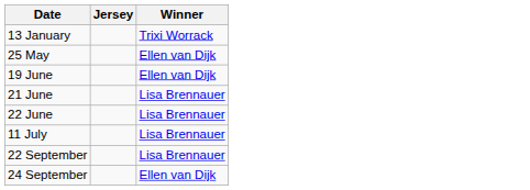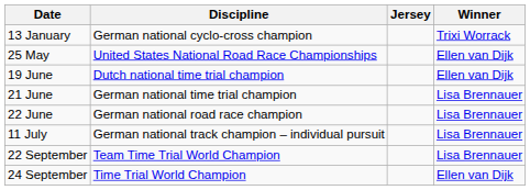+ column: Discipline | German national cyclo-cross champion | United States National Road Race Championships | Dutch national time trial champion | German national time trial champion | German national road race champion | German national track champion – individual pursuit | Team Time Trial World Champion | Time Trial World Champion
